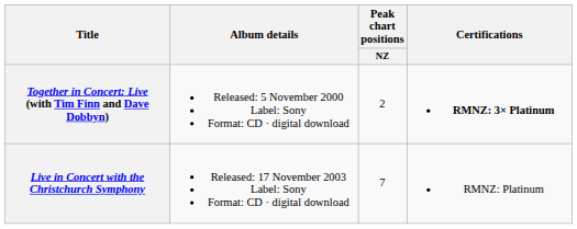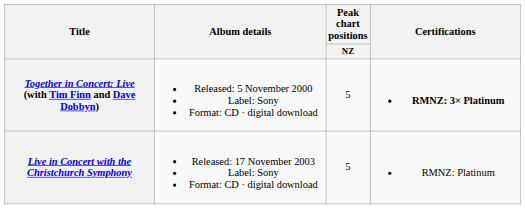Together in Concert: Live (with Tim Finn and Dave Dobbyn) | Peak chart positions / NZ: 2 -> 5
Live in Concert with the Christchurch Symphony | Peak chart positions / NZ: 7 -> 5
